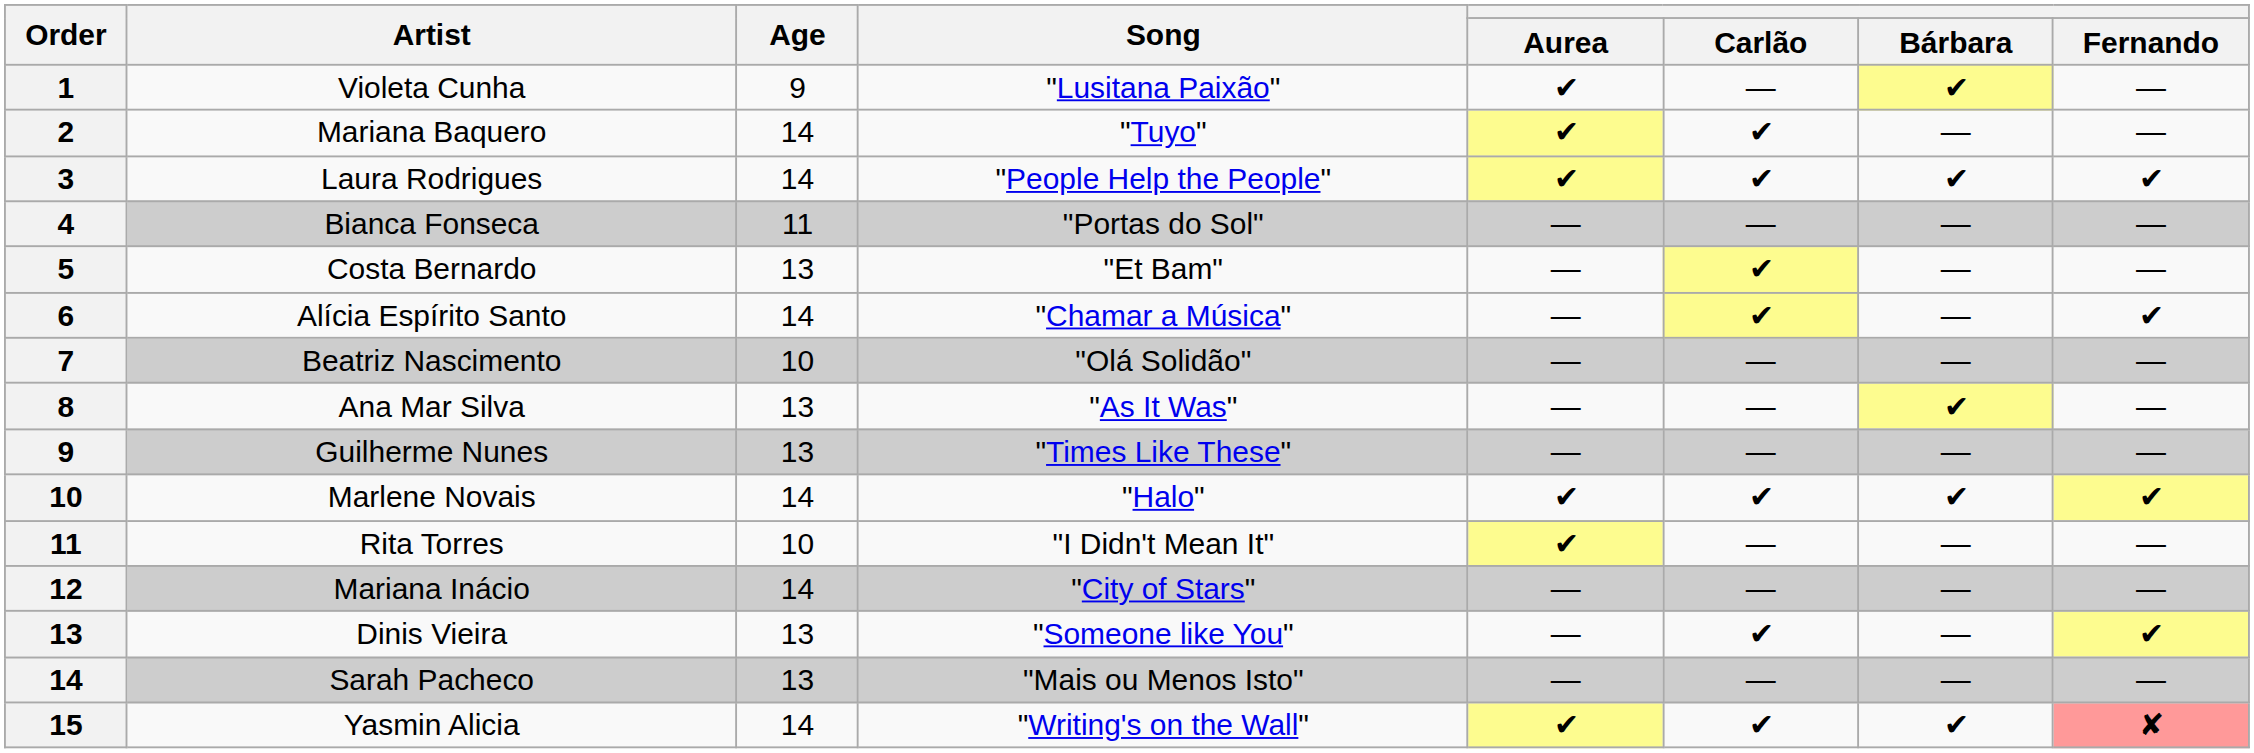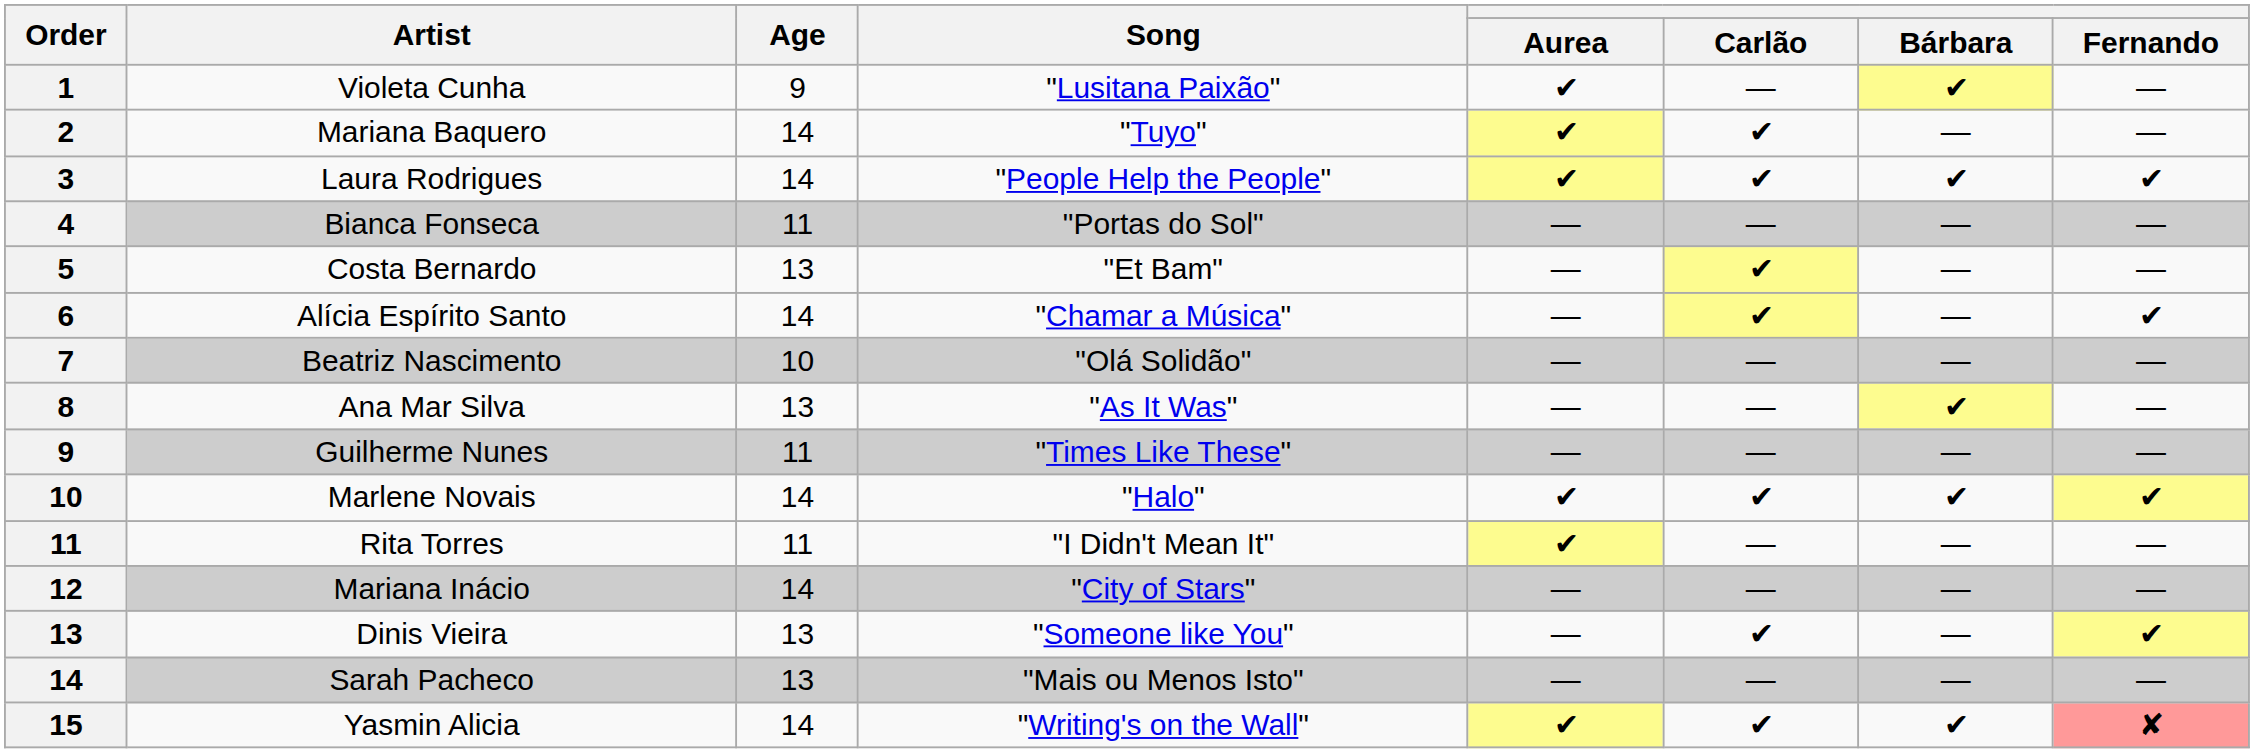Guilherme Nunes | Age: 13 -> 11
Rita Torres | Age: 10 -> 11
